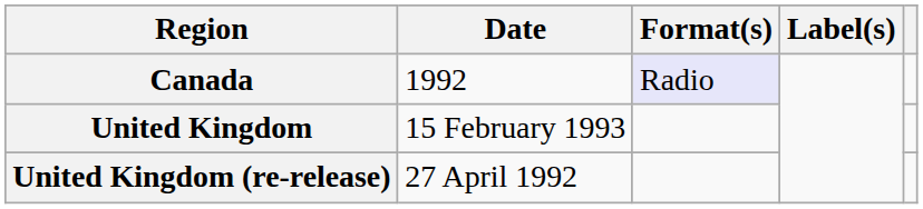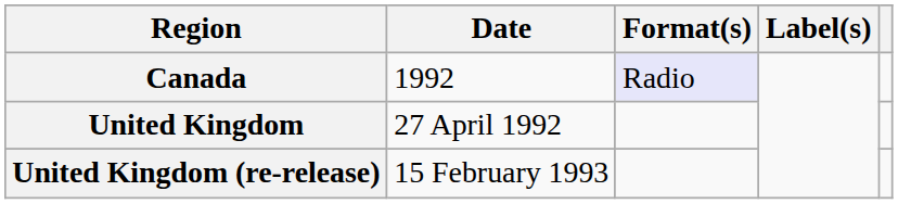United Kingdom | Date: 15 February 1993 -> 27 April 1992
United Kingdom (re-release) | Date: 27 April 1992 -> 15 February 1993
